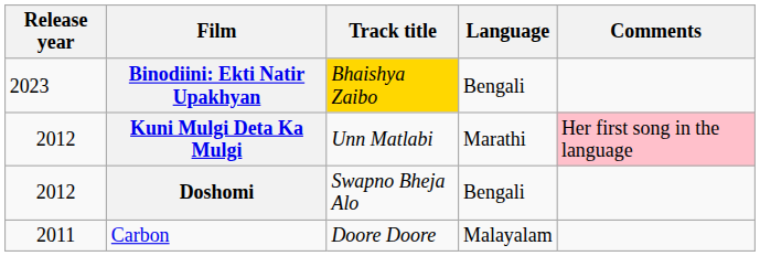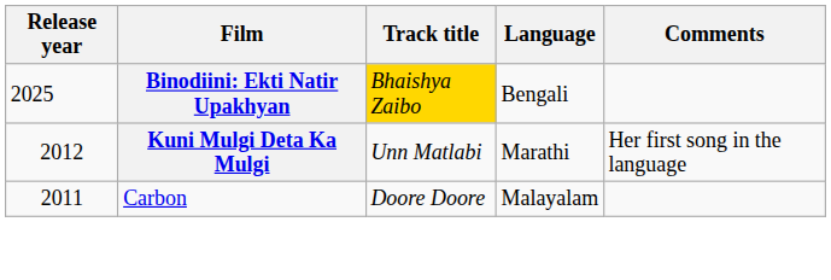Binodiini: Ekti Natir Upakhyan | Release year: 2023 -> 2025
Kuni Mulgi Deta Ka Mulgi | Comments: pink background -> no background
- row: 2012 | Doshomi | Swapno Bheja Alo | Bengali
